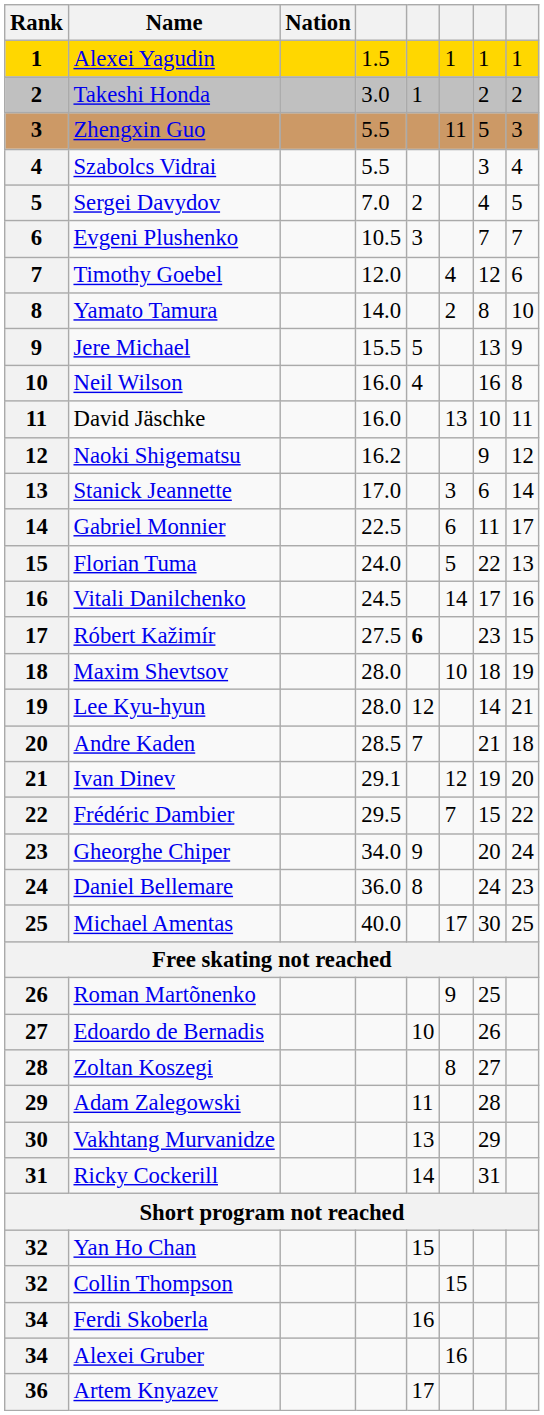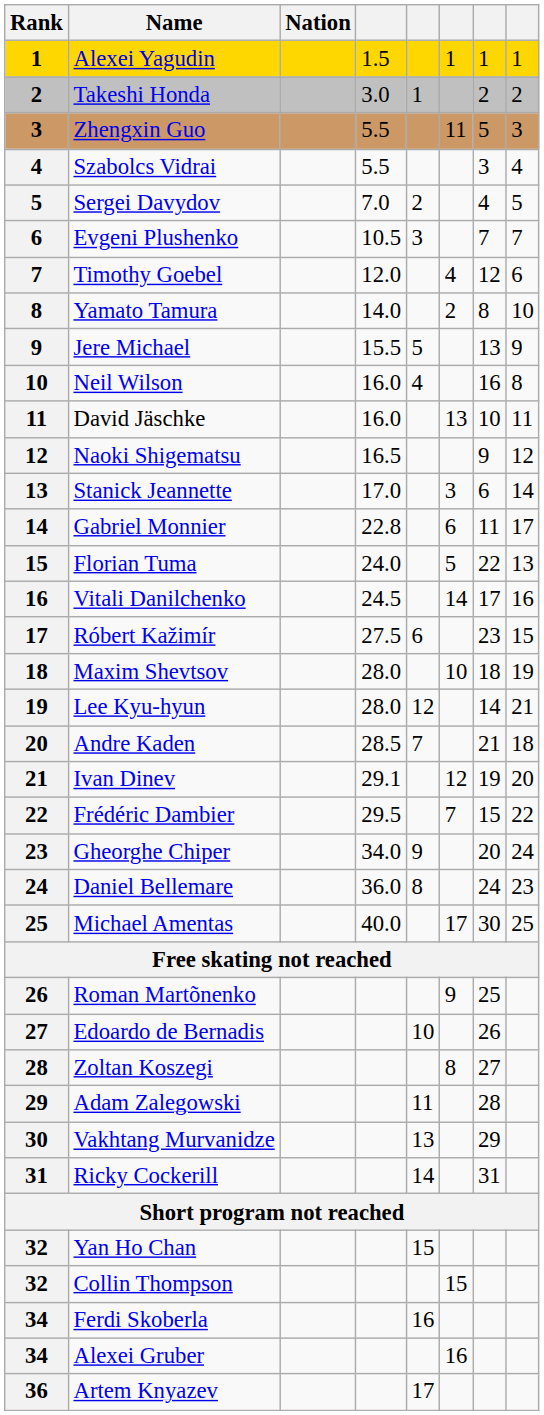Naoki Shigematsu | column 4: 16.2 -> 16.5
Gabriel Monnier | column 4: 22.5 -> 22.8
Róbert Kažimír | column 5: bold -> normal
